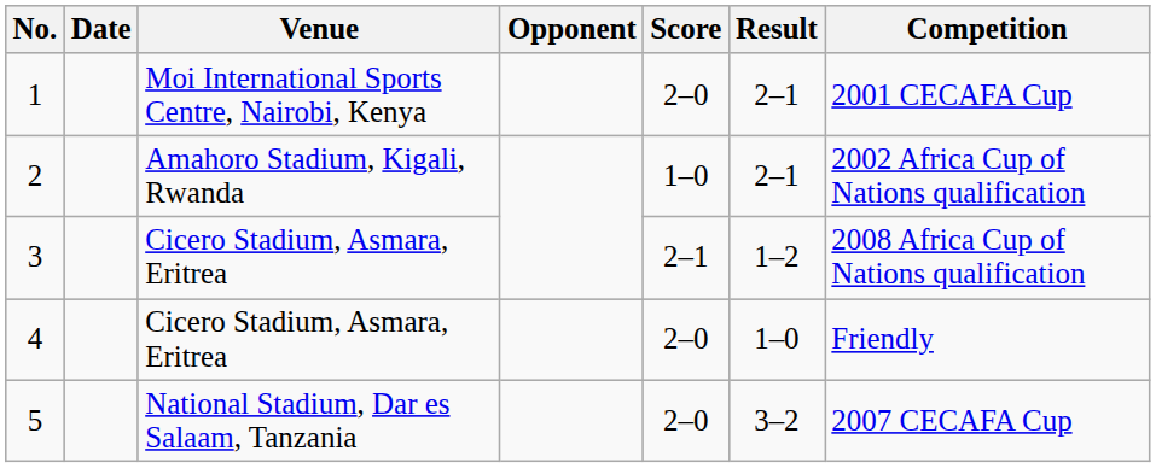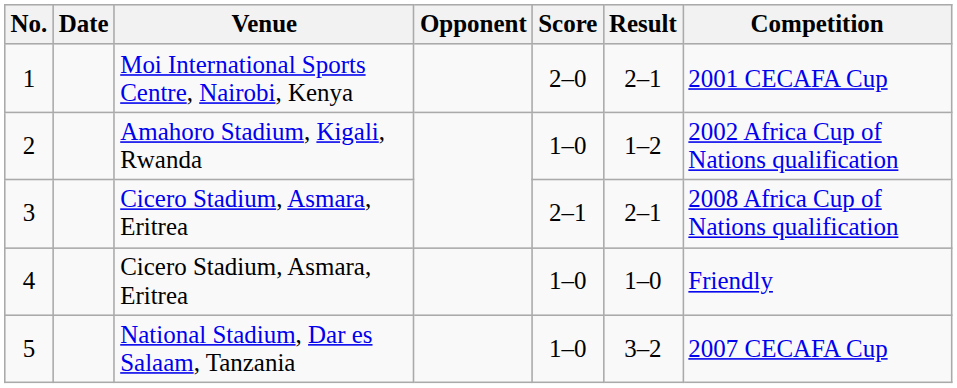2 | Result: 2–1 -> 1–2
3 | Result: 1–2 -> 2–1
4 | Score: 2–0 -> 1–0
5 | Score: 2–0 -> 1–0
